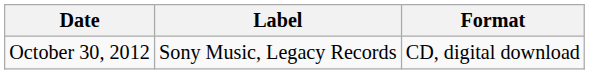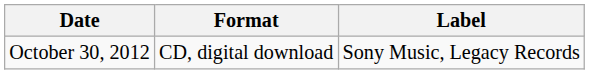columns swapped: Label <-> Format
